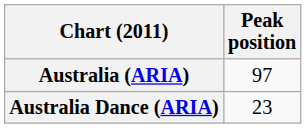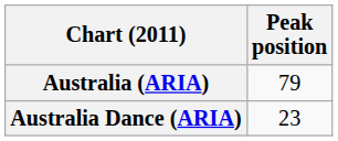Australia (ARIA) | Peak position: 97 -> 79
